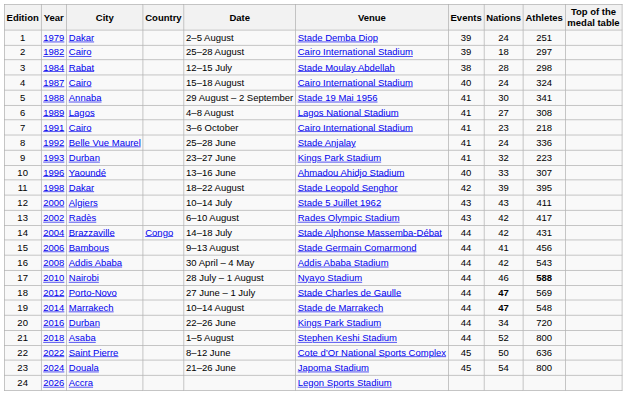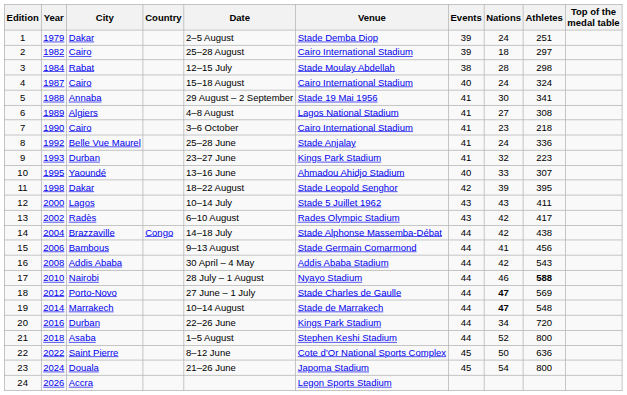6 | City: Lagos -> Algiers
7 | Year: 1991 -> 1990
10 | Year: 1996 -> 1995
12 | City: Algiers -> Lagos
14 | Athletes: 431 -> 438
